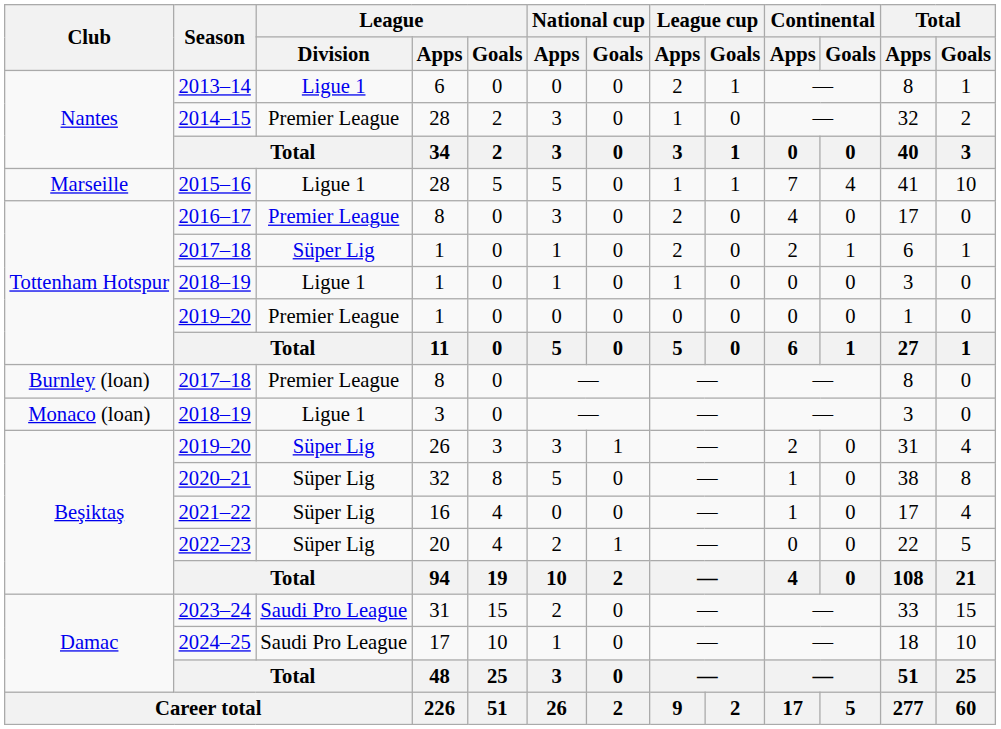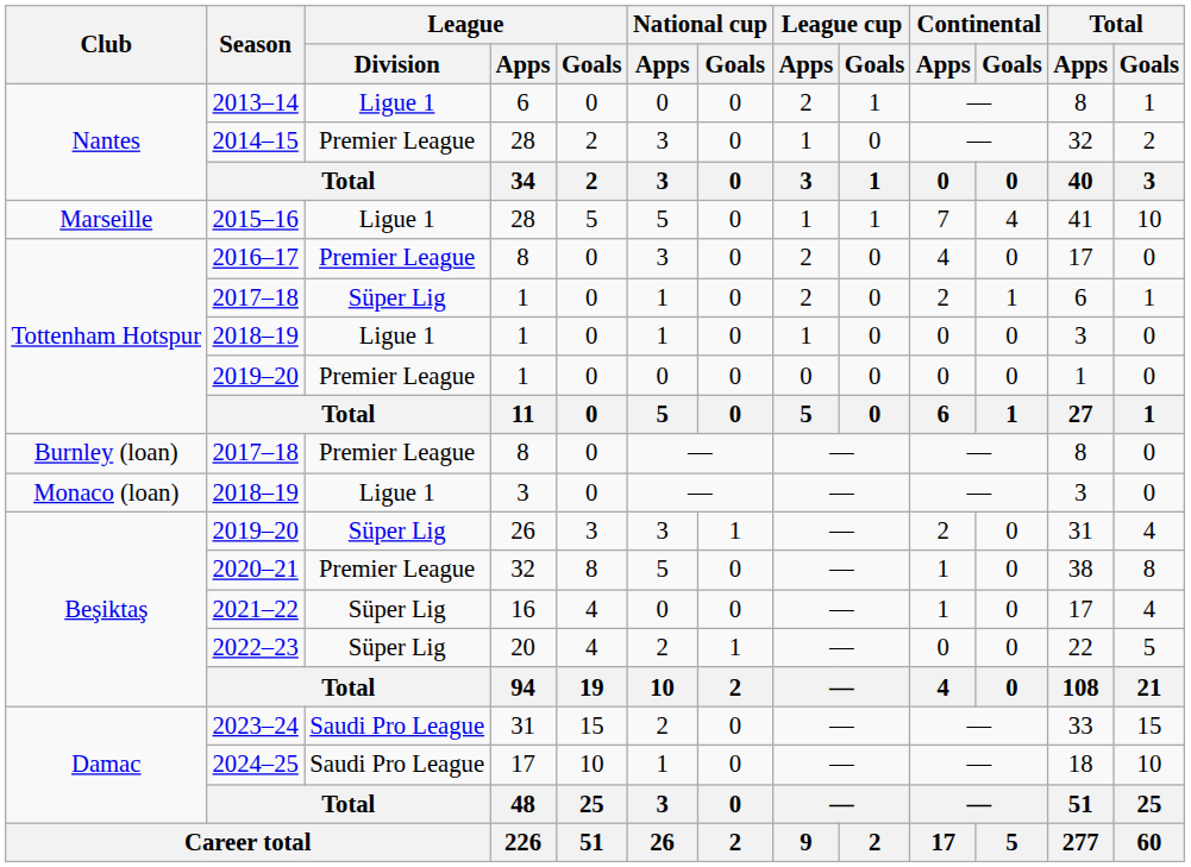2020–21 | League / Division: Süper Lig -> Premier League
